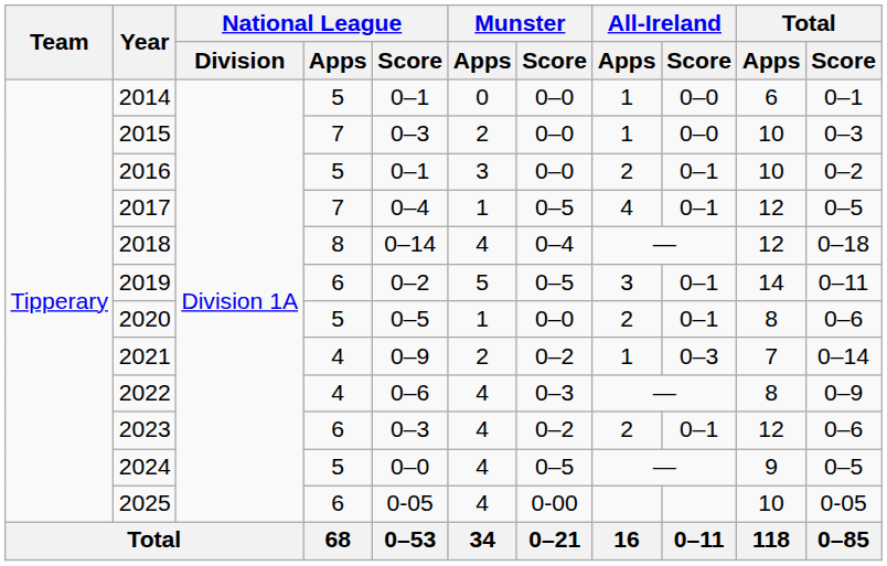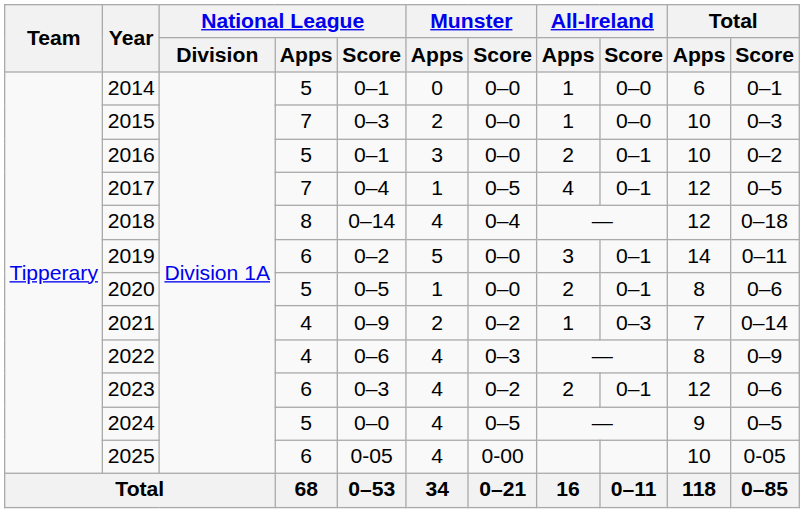2019 | Munster / Score: 0–5 -> 0–0
